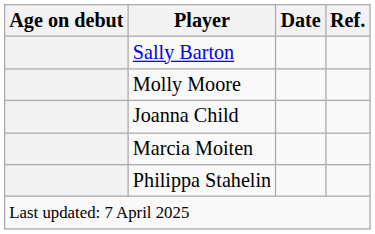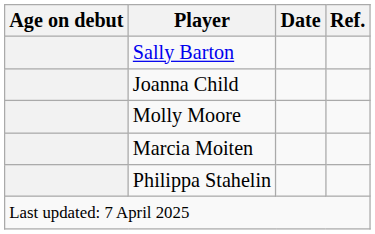rows swapped: Joanna Child <-> Molly Moore
